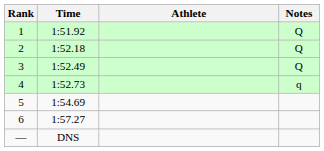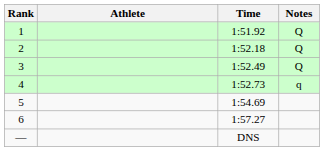columns swapped: Athlete <-> Time
